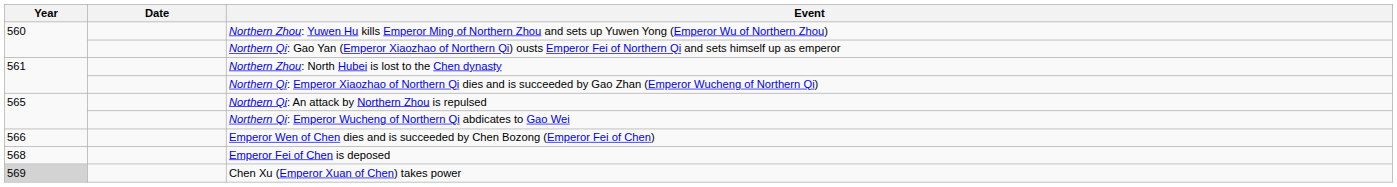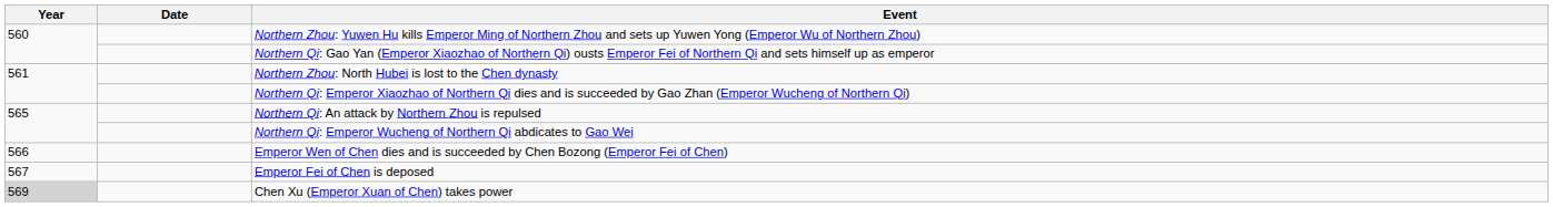Emperor Fei of Chen is deposed | Year: 568 -> 567
